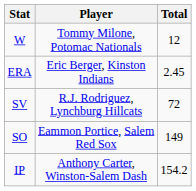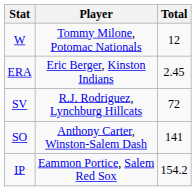SO | Player: Eammon Portice, Salem Red Sox -> Anthony Carter, Winston-Salem Dash
SO | Total: 149 -> 141
IP | Player: Anthony Carter, Winston-Salem Dash -> Eammon Portice, Salem Red Sox
